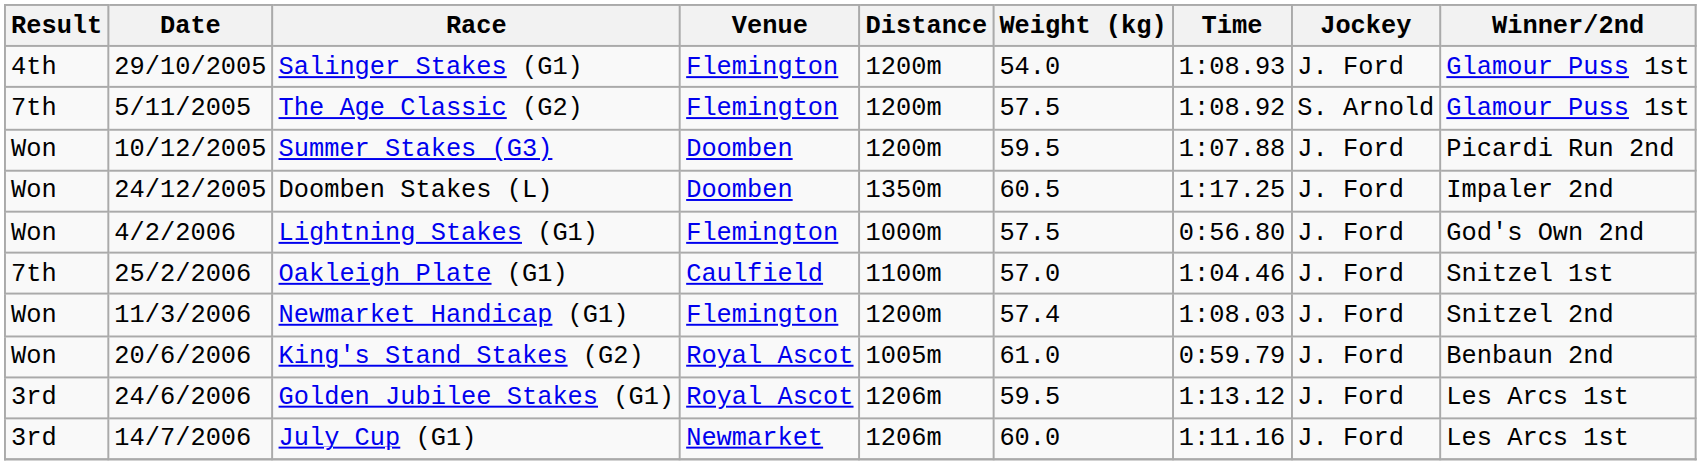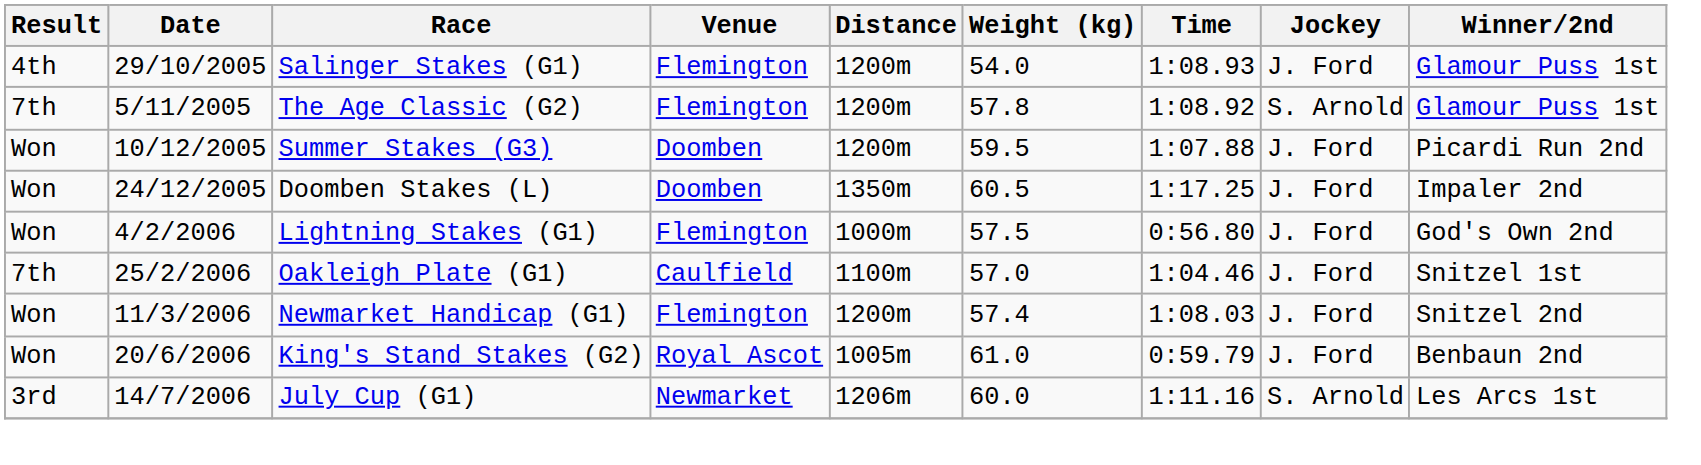The Age Classic (G2) | Weight (kg): 57.5 -> 57.8
- row: 3rd | 24/6/2006 | Golden Jubilee Stakes (G1) | Royal Ascot | 1206m | 59.5 | 1:13.12 | J. Ford | Les Arcs 1st
July Cup (G1) | Jockey: J. Ford -> S. Arnold
